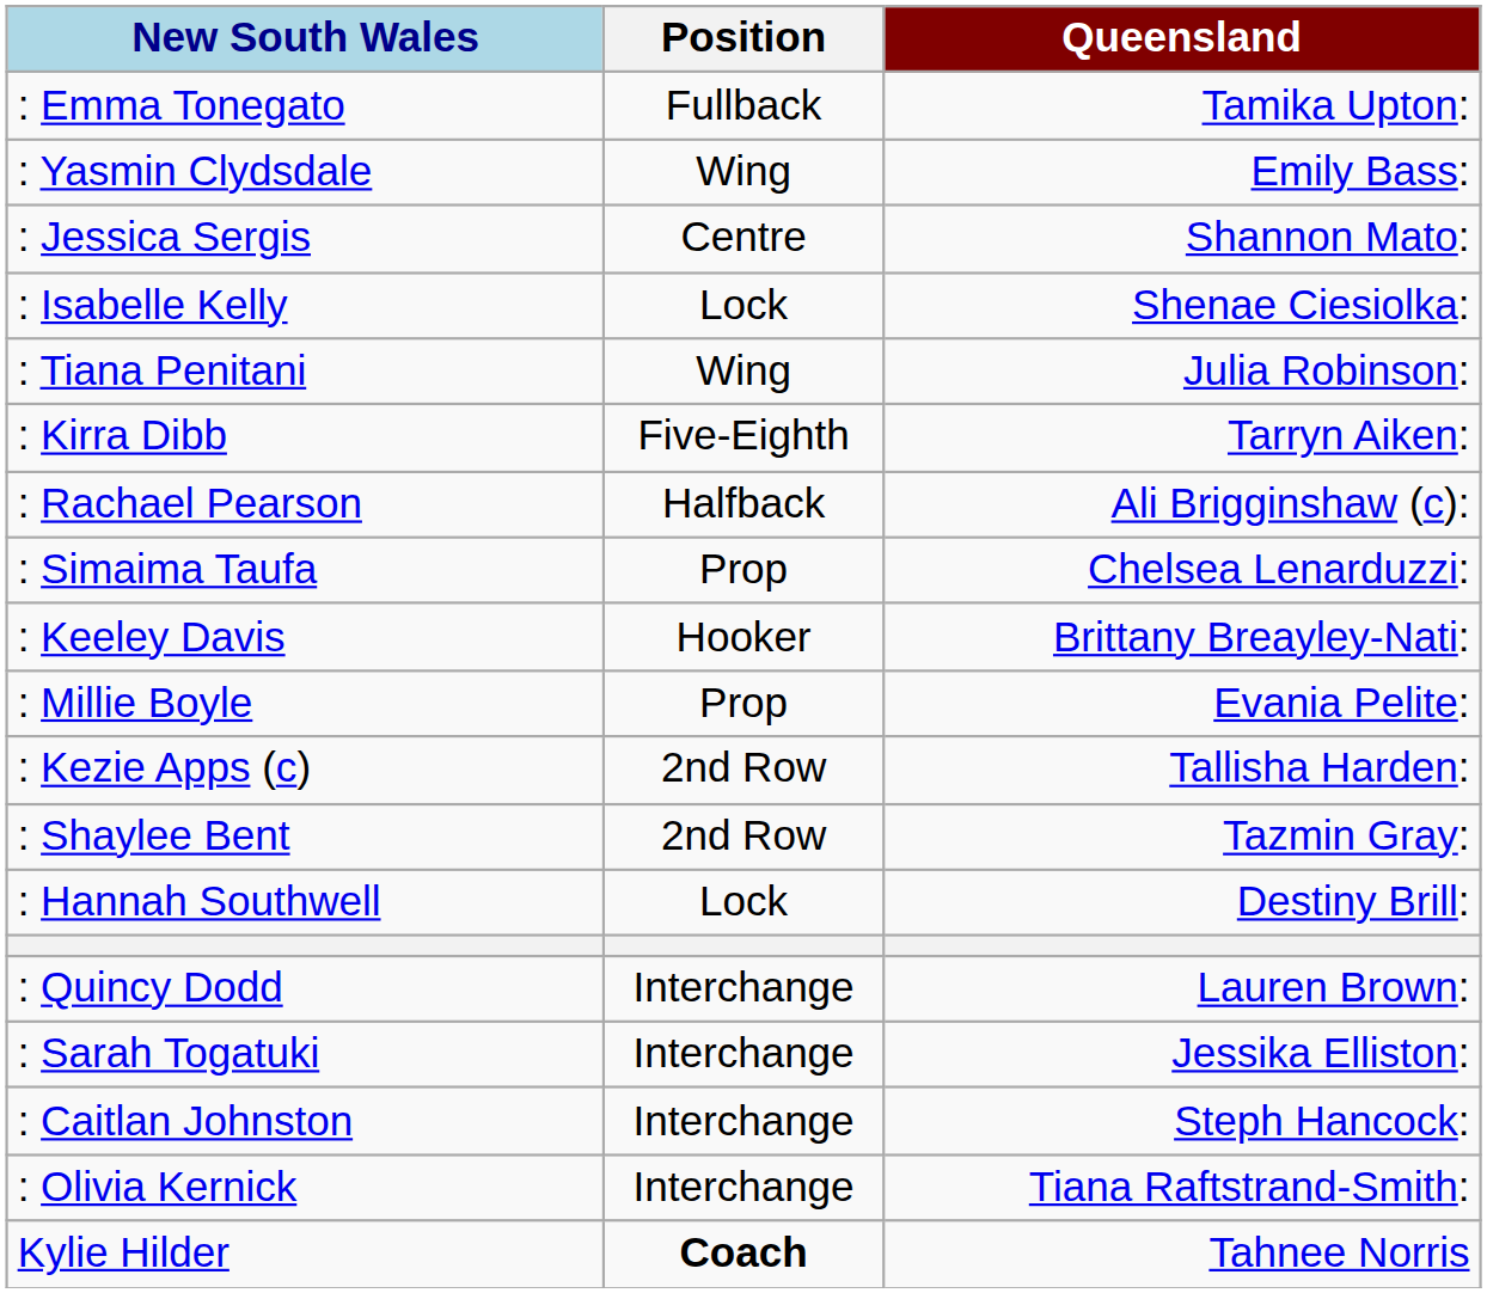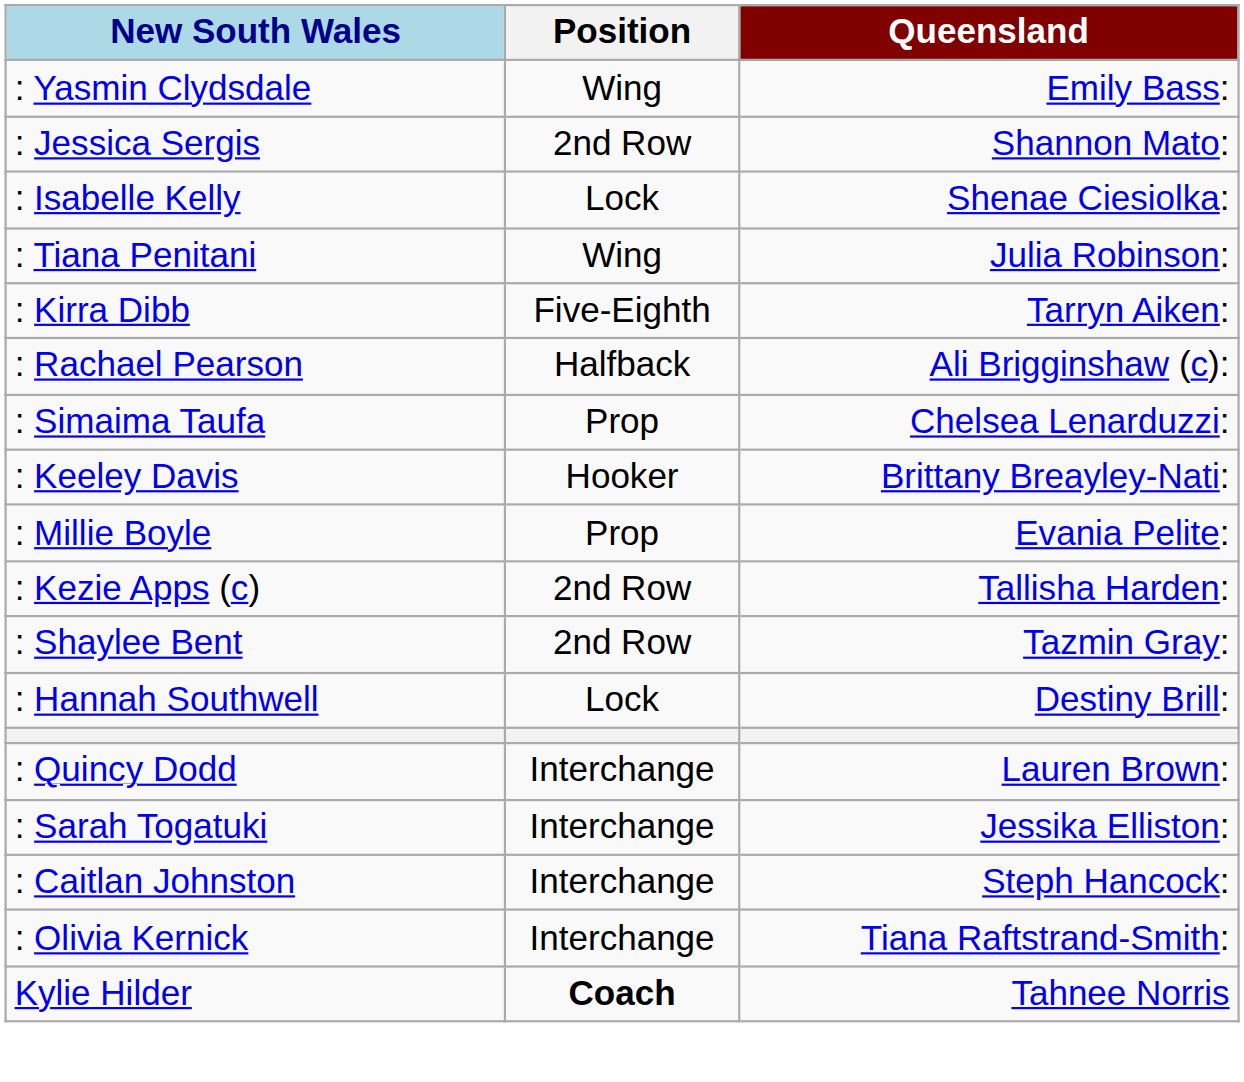- row: : Emma Tonegato | Fullback | Tamika Upton:
: Jessica Sergis | Position: Centre -> 2nd Row
